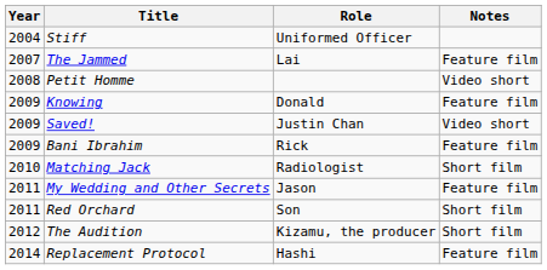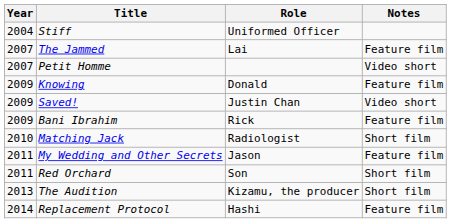Petit Homme | Year: 2008 -> 2007
The Audition | Year: 2012 -> 2013
